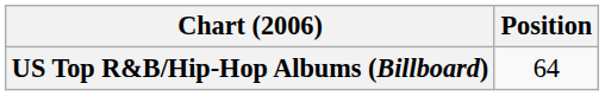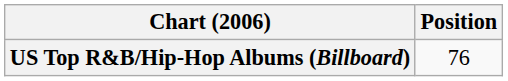US Top R&B/Hip-Hop Albums (Billboard) | Position: 64 -> 76
